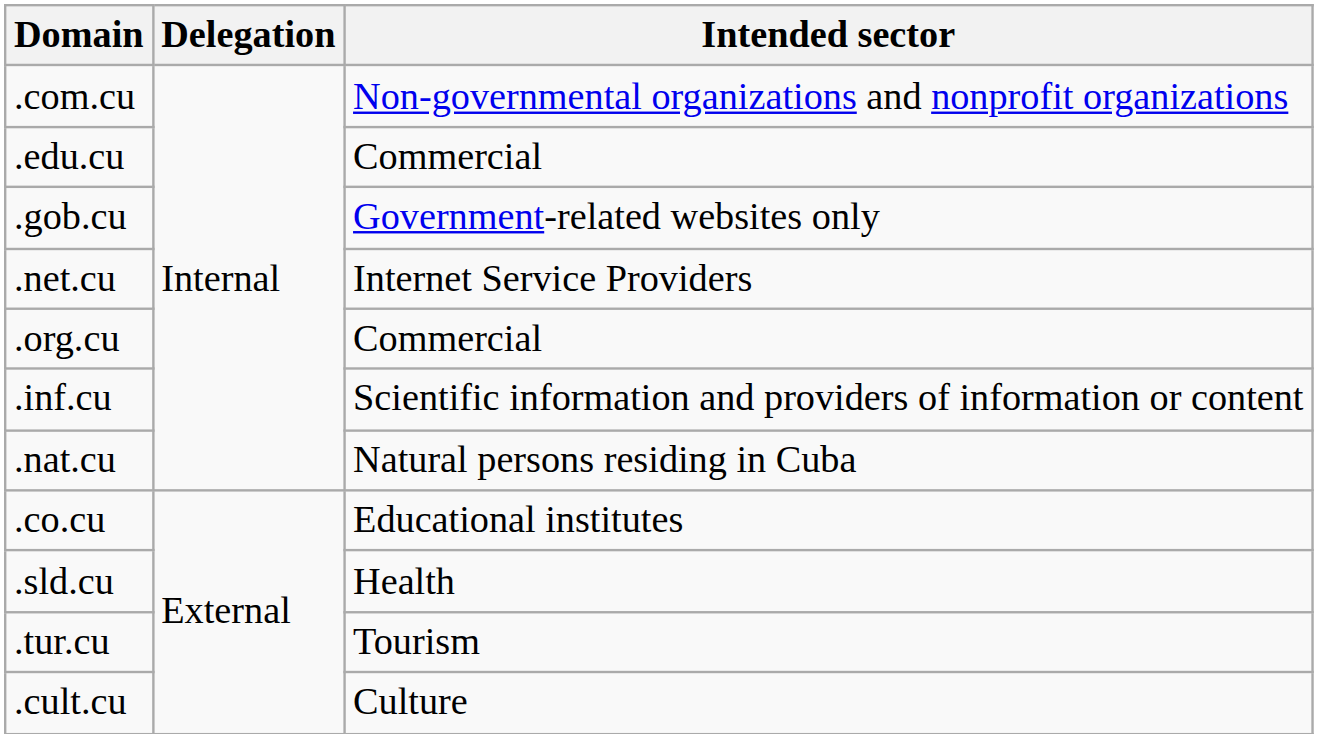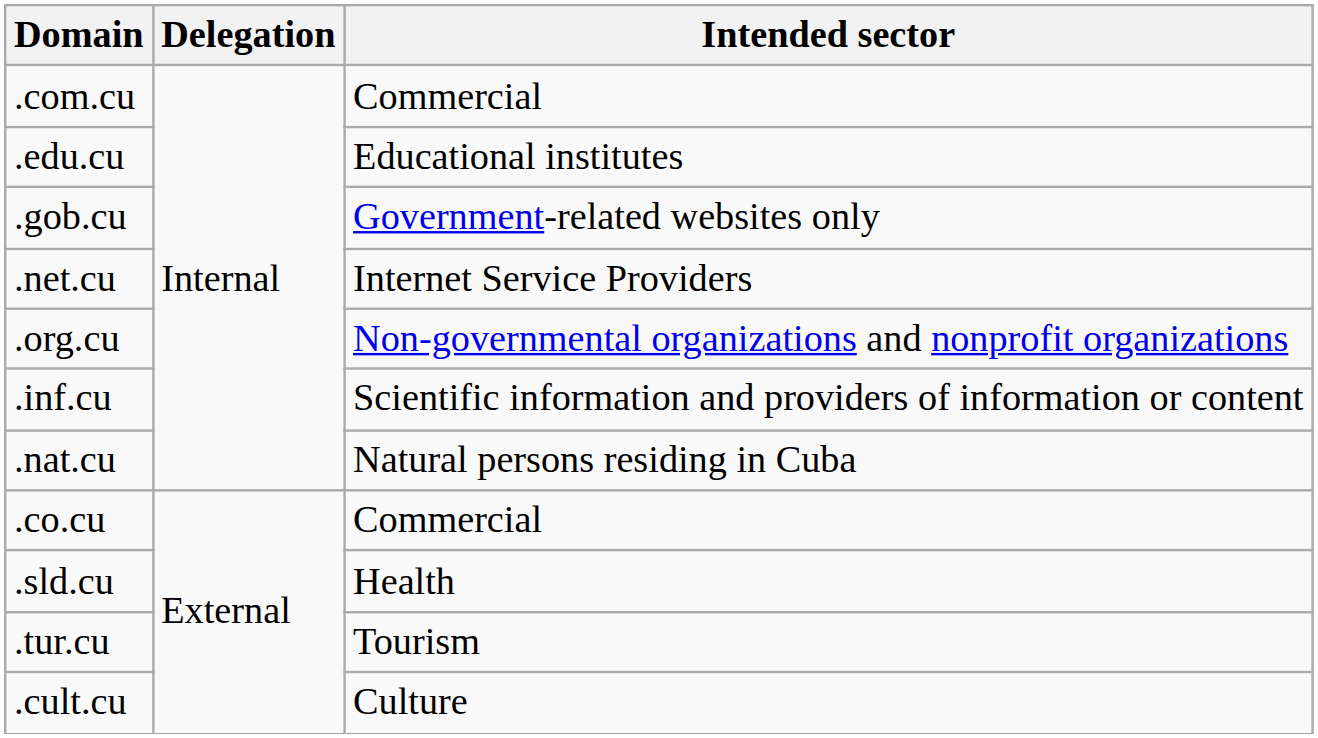.com.cu | Intended sector: Non-governmental organizations and nonprofit organizations -> Commercial
.edu.cu | Intended sector: Commercial -> Educational institutes
.org.cu | Intended sector: Commercial -> Non-governmental organizations and nonprofit organizations
.co.cu | Intended sector: Educational institutes -> Commercial
